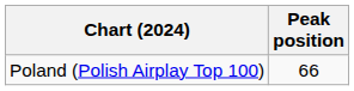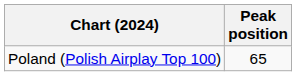Poland (Polish Airplay Top 100) | Peak position: 66 -> 65
